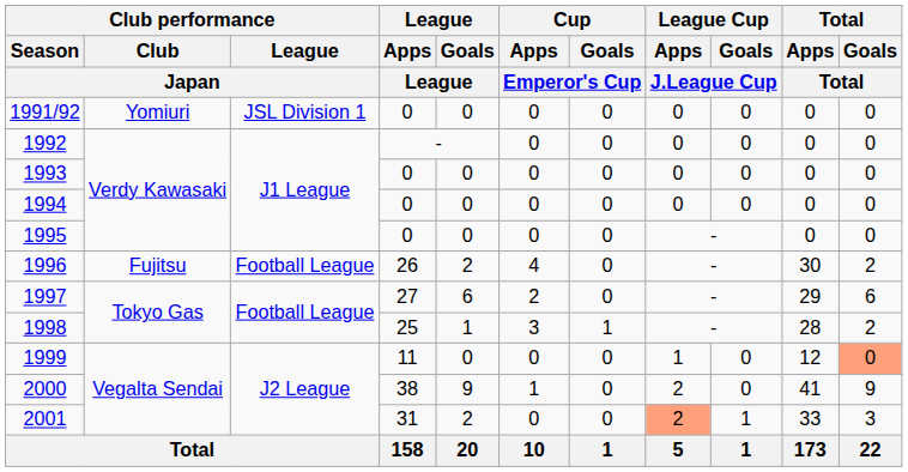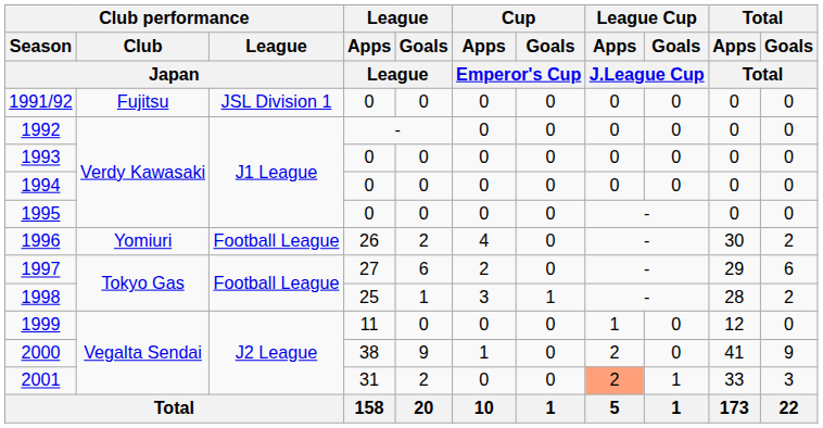1991/92 | Club performance / Club / Japan: Yomiuri -> Fujitsu
1996 | Club performance / Club / Japan: Fujitsu -> Yomiuri
1999 | Total / Goals / Total: lightsalmon background -> no background
